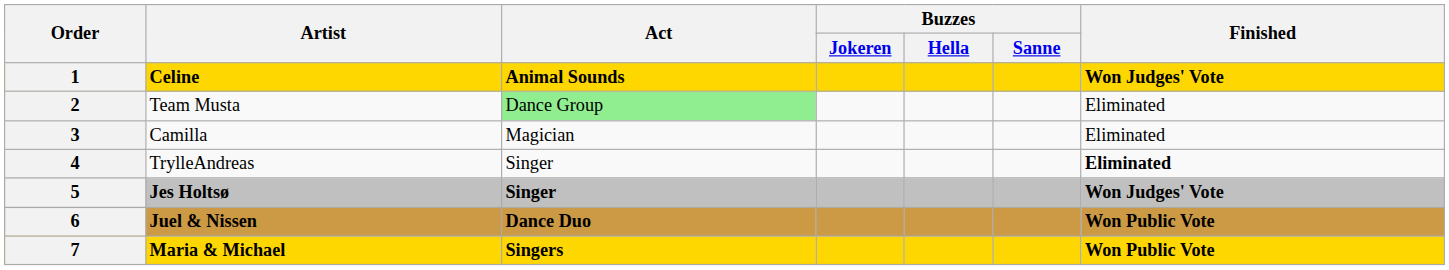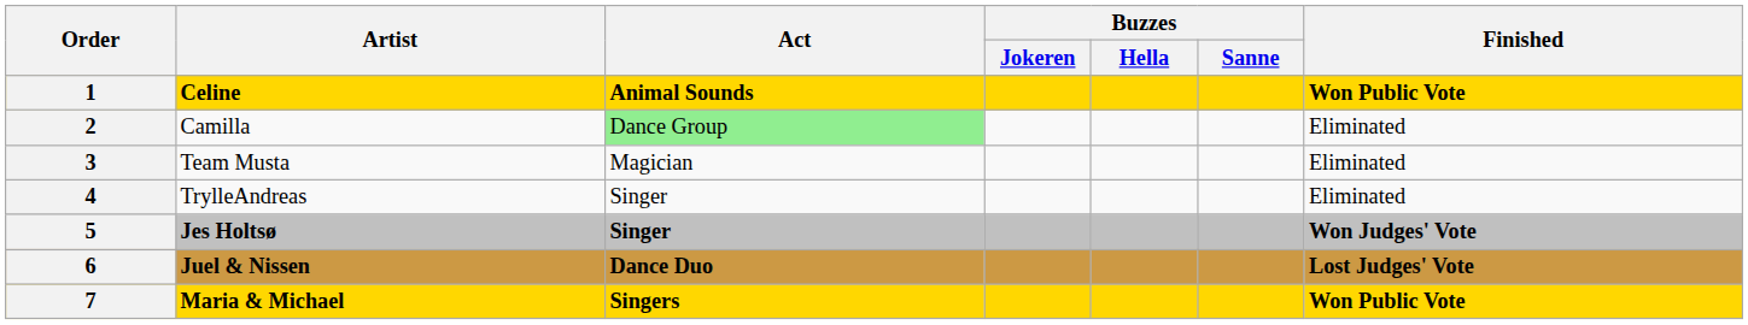1 | Finished: Won Judges' Vote -> Won Public Vote
2 | Artist: Team Musta -> Camilla
3 | Artist: Camilla -> Team Musta
4 | Finished: bold -> normal
6 | Finished: Won Public Vote -> Lost Judges' Vote
